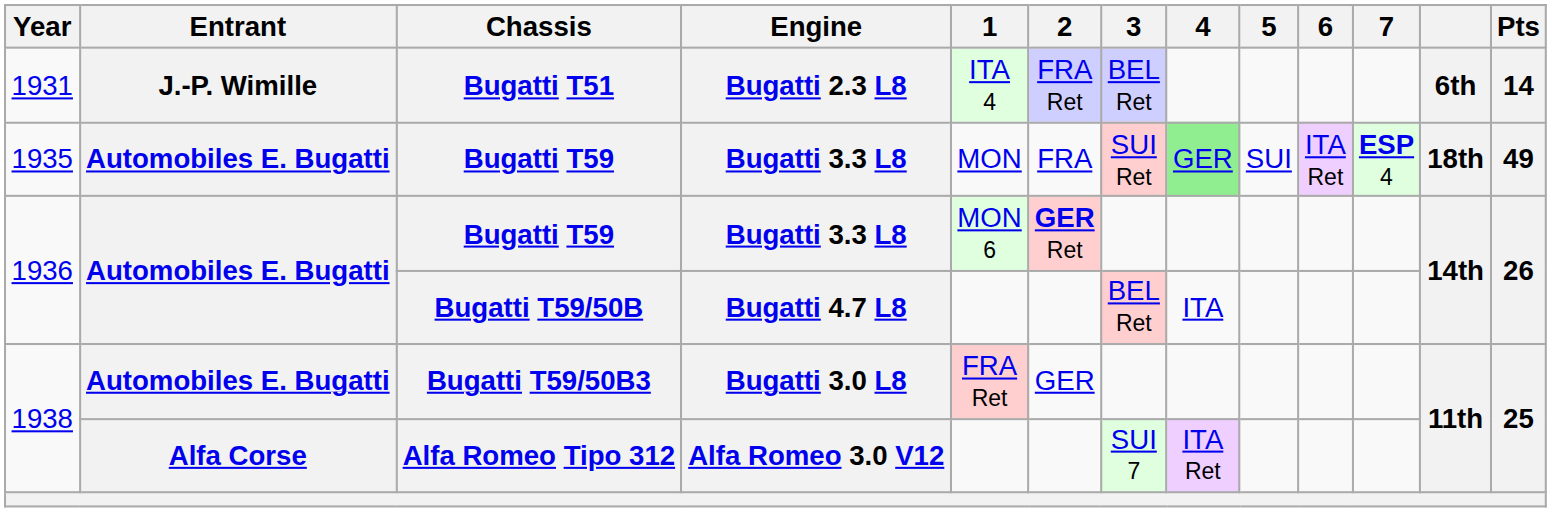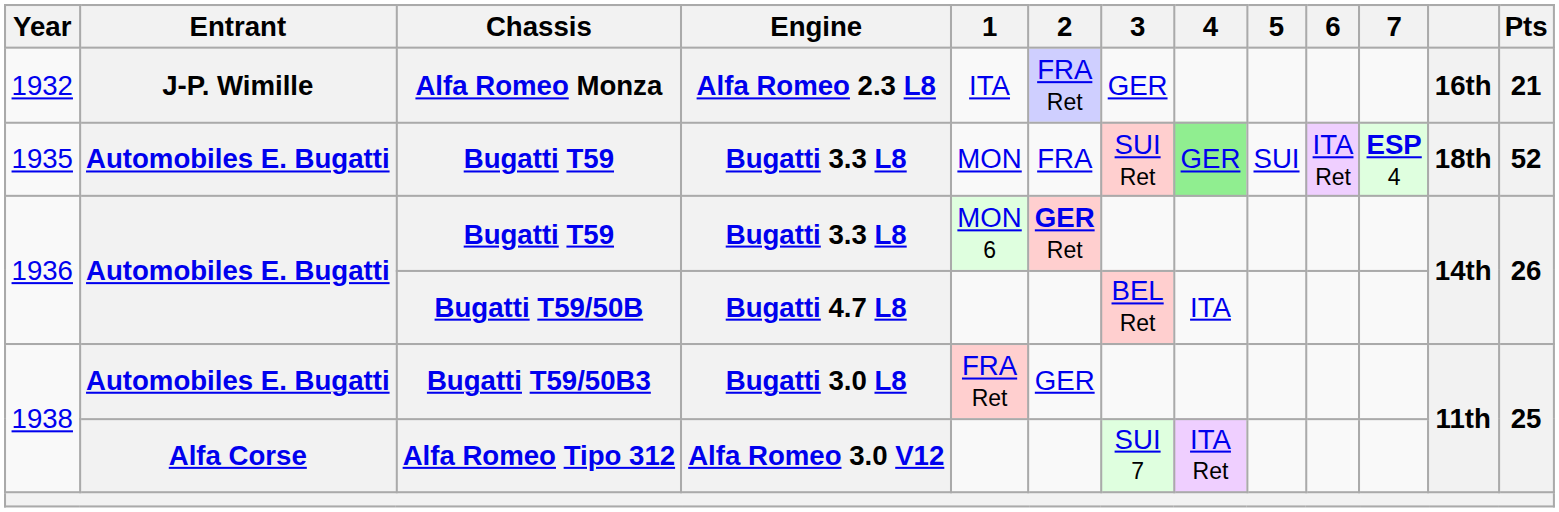- row: 1931 | J.-P. Wimille | Bugatti T51 | Bugatti 2.3 L8 | ITA 4 | FRA Ret | BEL Ret | 6th | 14
+ row: 1932 | J-P. Wimille | Alfa Romeo Monza | Alfa Romeo 2.3 L8 | ITA | FRA Ret | GER | 16th | 21
1935 / Bugatti T59 | Pts: 49 -> 52
